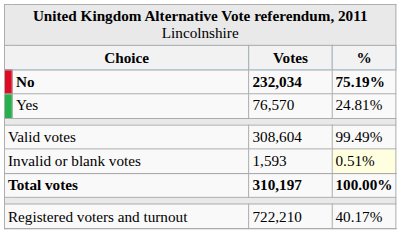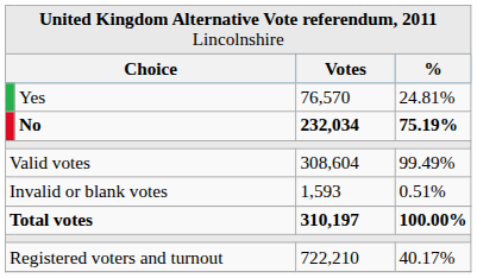rows swapped: No <-> Yes
Invalid or blank votes | column 4: lightyellow background -> no background
